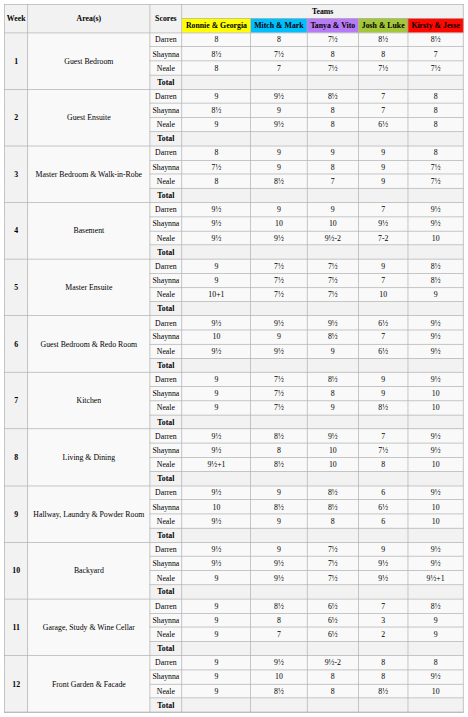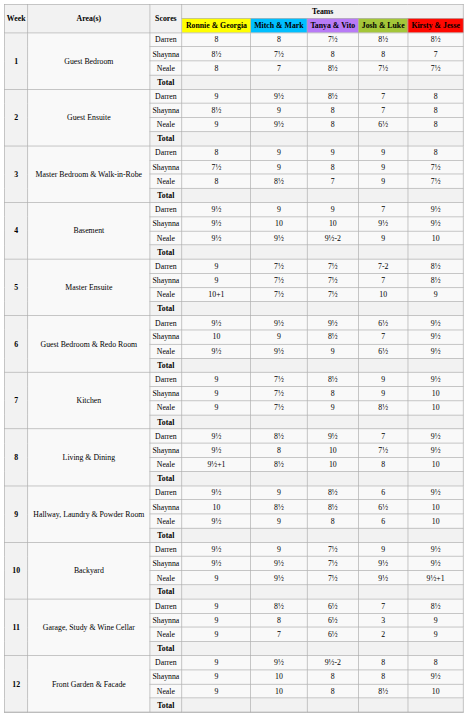1 / Neale | Teams / Tanya & Vito: 7½ -> 8½
4 / Neale | Teams / Josh & Luke: 7-2 -> 9
5 / Darren | Teams / Josh & Luke: 9 -> 7-2
12 / Neale | Teams / Mitch & Mark: 8½ -> 10
